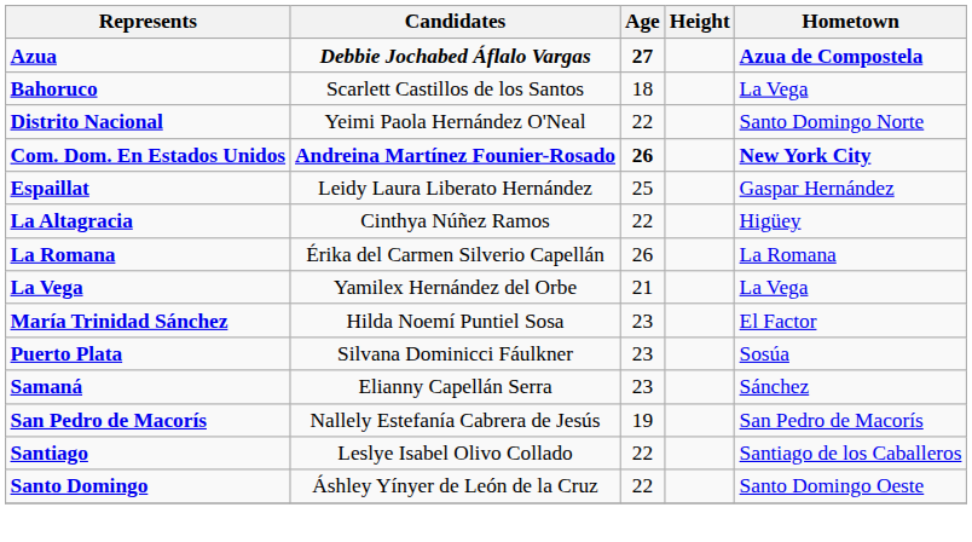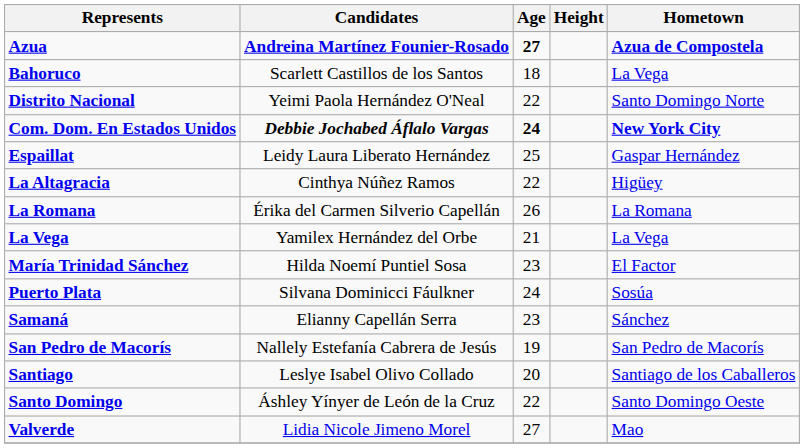Azua | Candidates: Debbie Jochabed Áflalo Vargas -> Andreina Martínez Founier-Rosado
Com. Dom. En Estados Unidos | Candidates: Andreina Martínez Founier-Rosado -> Debbie Jochabed Áflalo Vargas
Com. Dom. En Estados Unidos | Age: 26 -> 24
Puerto Plata | Age: 23 -> 24
Santiago | Age: 22 -> 20
+ row: Valverde | Lidia Nicole Jimeno Morel | 27 | Mao
